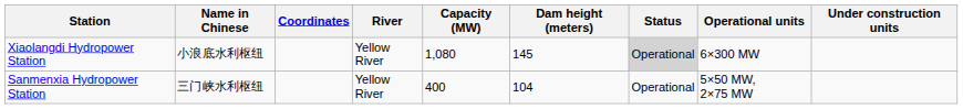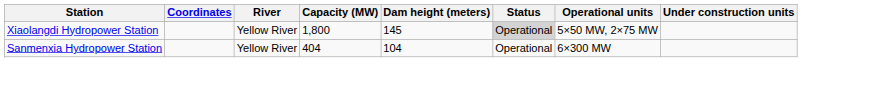- column: Name in Chinese | 小浪底水利枢纽 | 三门峡水利枢纽
Xiaolangdi Hydropower Station | Capacity (MW): 1,080 -> 1,800
Xiaolangdi Hydropower Station | Operational units: 6×300 MW -> 5×50 MW, 2×75 MW
Sanmenxia Hydropower Station | Capacity (MW): 400 -> 404
Sanmenxia Hydropower Station | Operational units: 5×50 MW, 2×75 MW -> 6×300 MW
